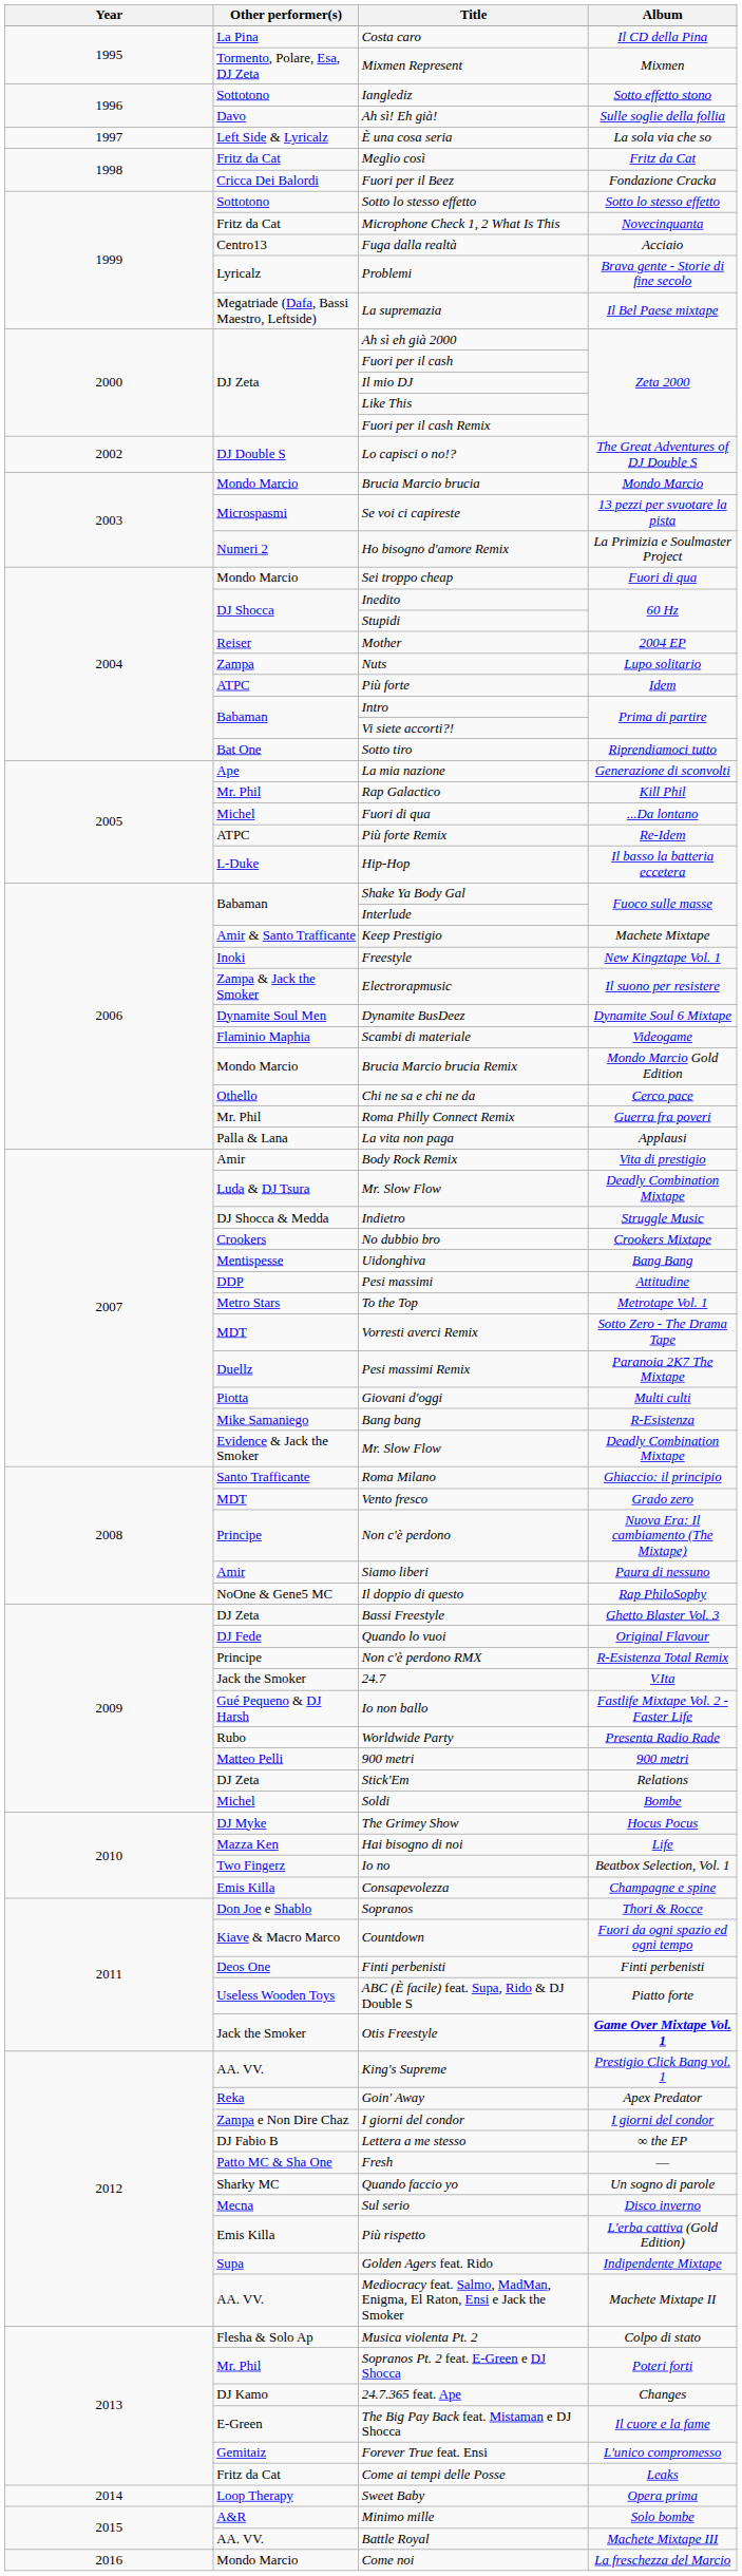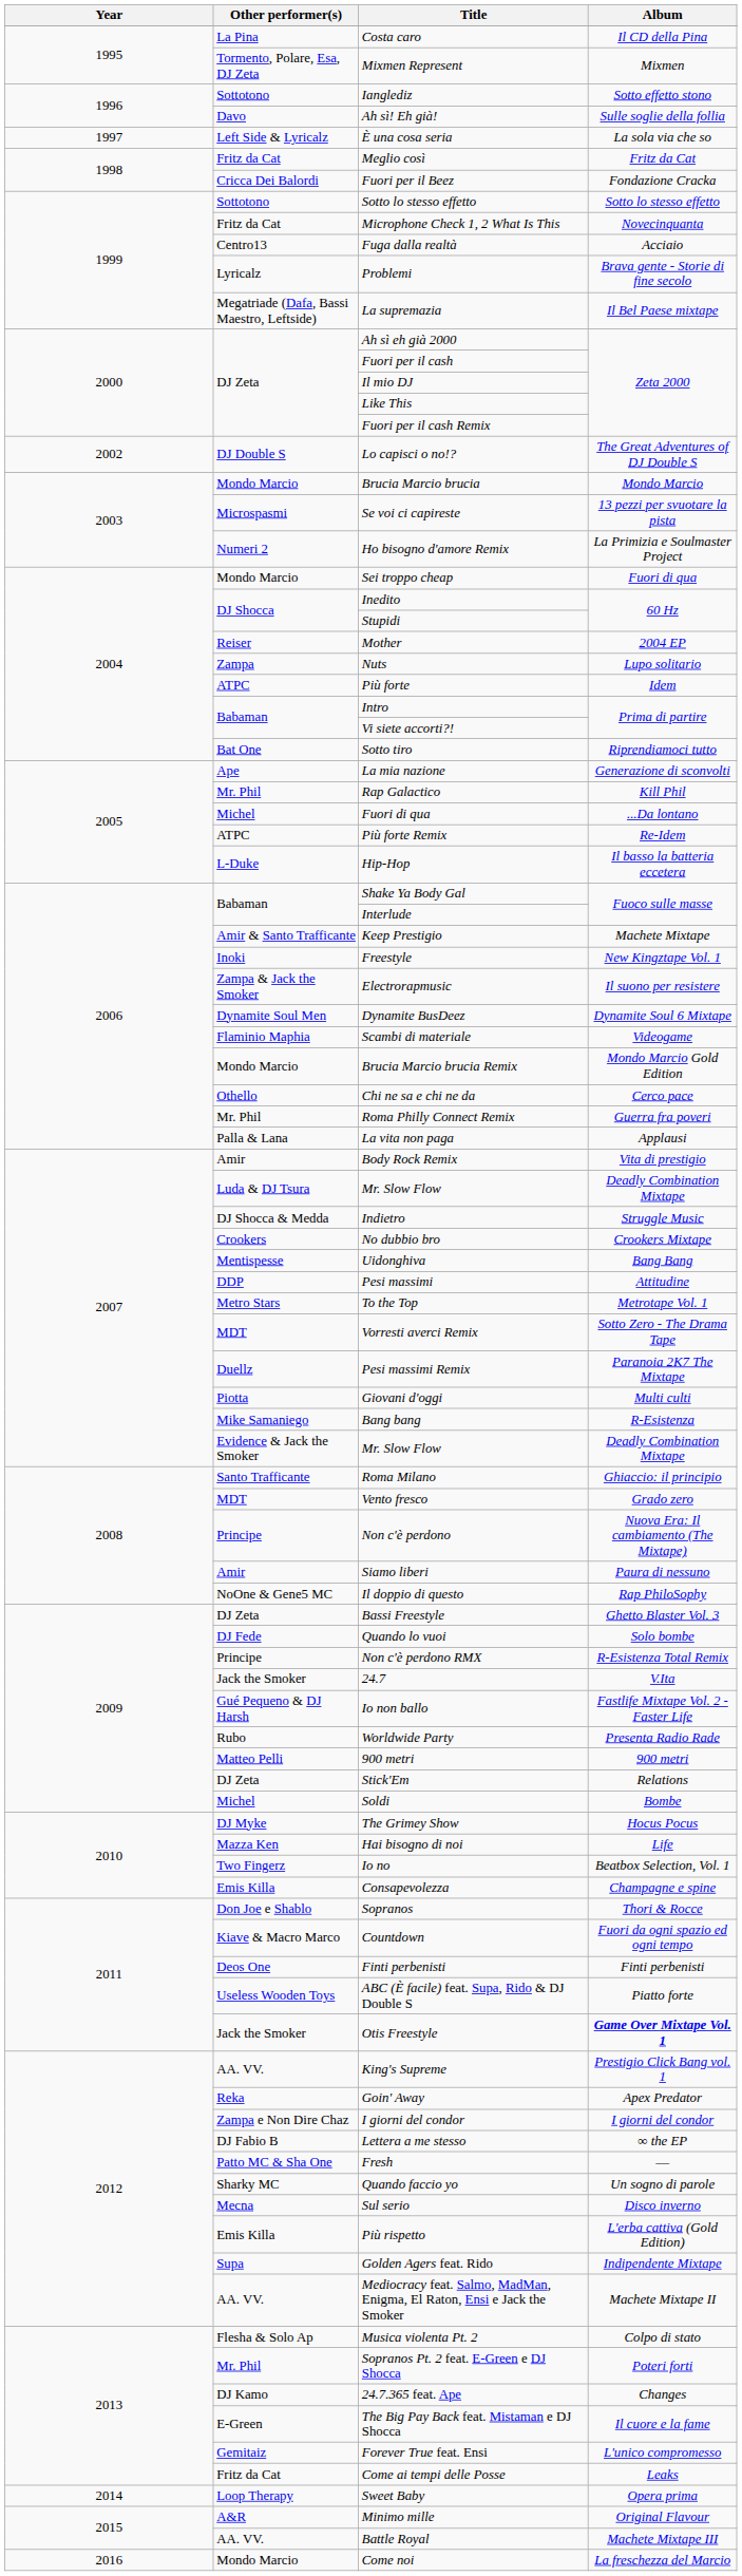Quando lo vuoi | Album: Original Flavour -> Solo bombe
Minimo mille | Album: Solo bombe -> Original Flavour
